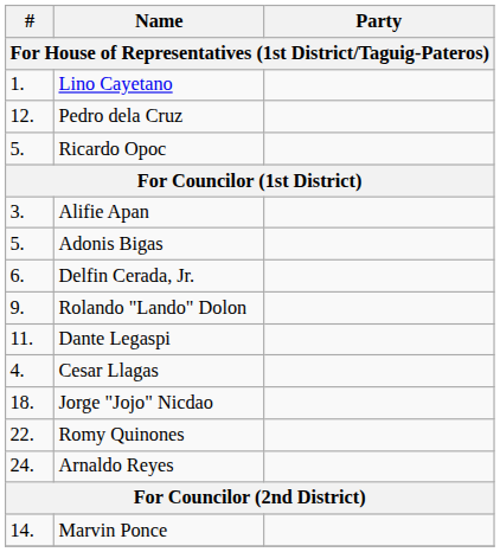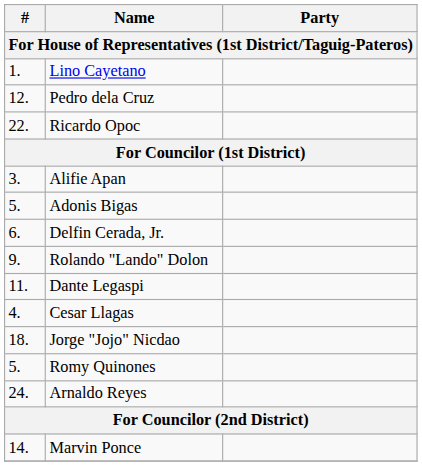Ricardo Opoc | #: 5. -> 22.
Romy Quinones | #: 22. -> 5.
